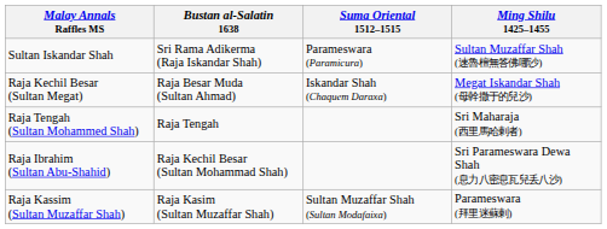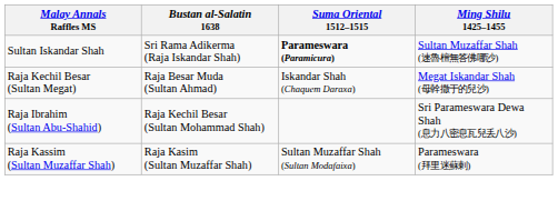Sultan Iskandar Shah | Suma Oriental 1512–1515: normal -> bold
- row: Raja Tengah (Sultan Mohammed Shah) | Raja Tengah | Sri Maharaja (西里馬哈剌者)
